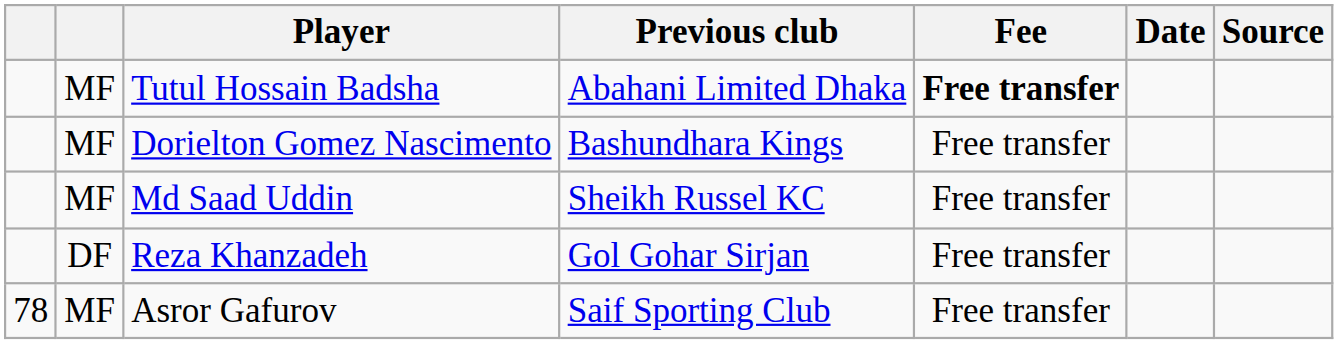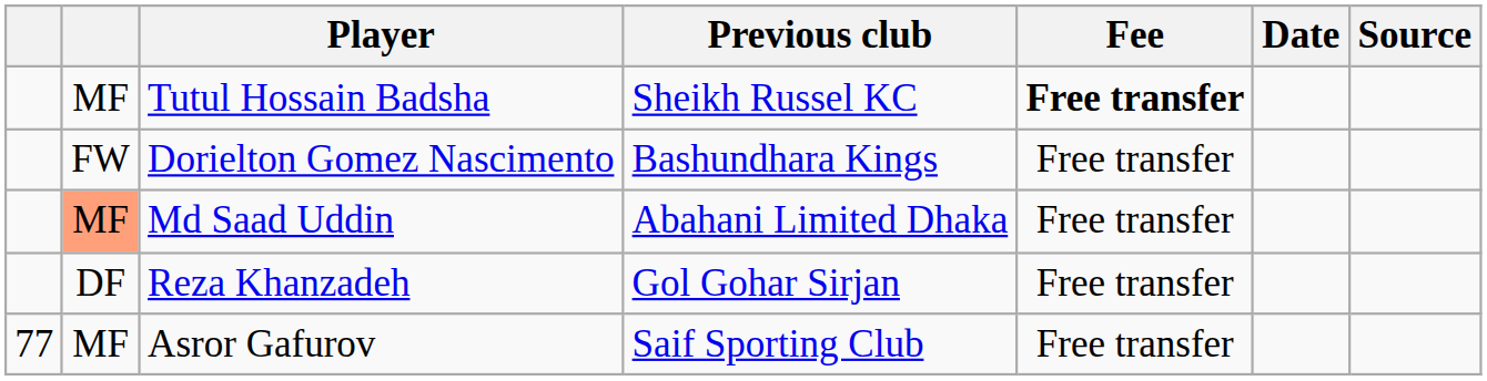Tutul Hossain Badsha | Previous club: Abahani Limited Dhaka -> Sheikh Russel KC
Dorielton Gomez Nascimento | column 2: MF -> FW
Md Saad Uddin | column 2: no background -> lightsalmon background
Md Saad Uddin | Previous club: Sheikh Russel KC -> Abahani Limited Dhaka
Asror Gafurov | column 1: 78 -> 77
